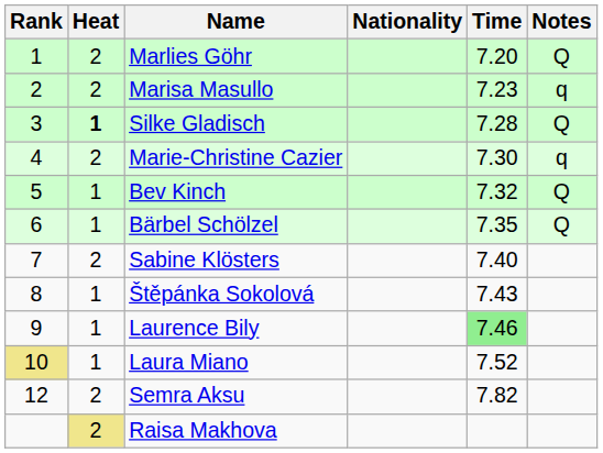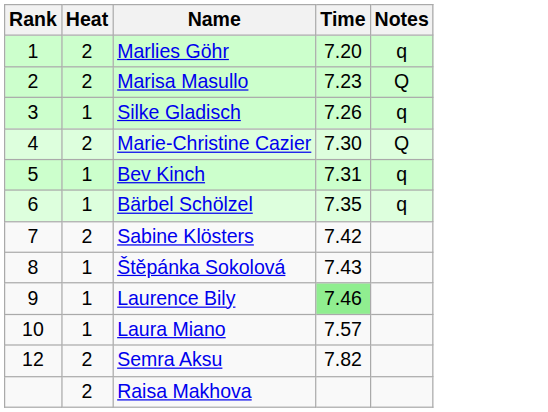- column: Nationality
Marlies Göhr | Notes: Q -> q
Marisa Masullo | Notes: q -> Q
Silke Gladisch | Heat: bold -> normal
Silke Gladisch | Time: 7.28 -> 7.26
Silke Gladisch | Notes: Q -> q
Marie-Christine Cazier | Notes: q -> Q
Bev Kinch | Time: 7.32 -> 7.31
Bev Kinch | Notes: Q -> q
Bärbel Schölzel | Notes: Q -> q
Sabine Klösters | Time: 7.40 -> 7.42
Laura Miano | Rank: khaki background -> no background
Laura Miano | Time: 7.52 -> 7.57
Raisa Makhova | Heat: khaki background -> no background
